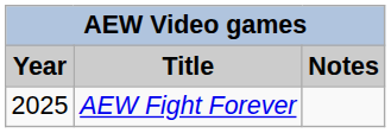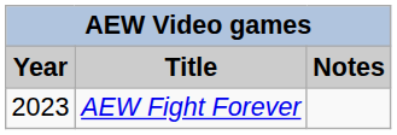AEW Fight Forever | Year: 2025 -> 2023
